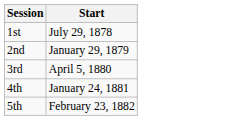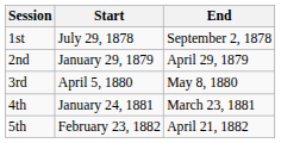+ column: End | September 2, 1878 | April 29, 1879 | May 8, 1880 | March 23, 1881 | April 21, 1882
